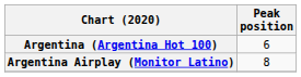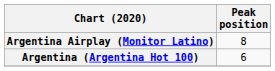rows swapped: Argentina (Argentina Hot 100) <-> Argentina Airplay (Monitor Latino)
